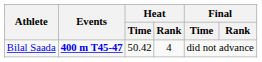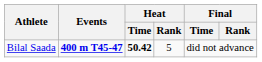Bilal Saada | Heat / Time: normal -> bold
Bilal Saada | Heat / Rank: 4 -> 5
